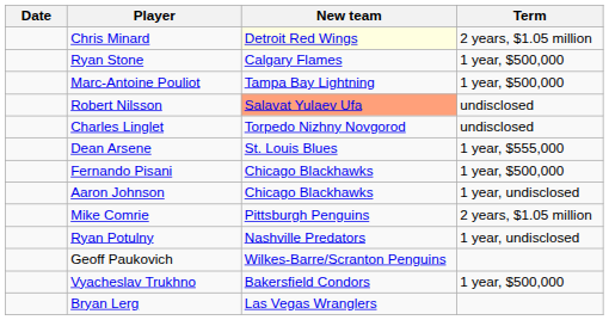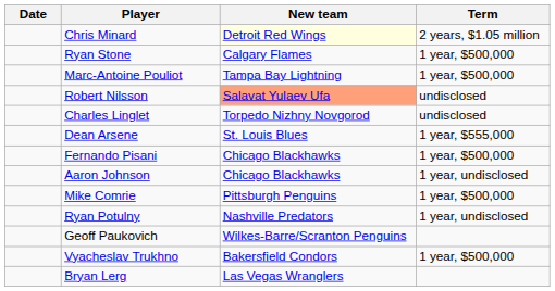Mike Comrie | Term: 2 years, $1.05 million -> 1 year, $500,000
